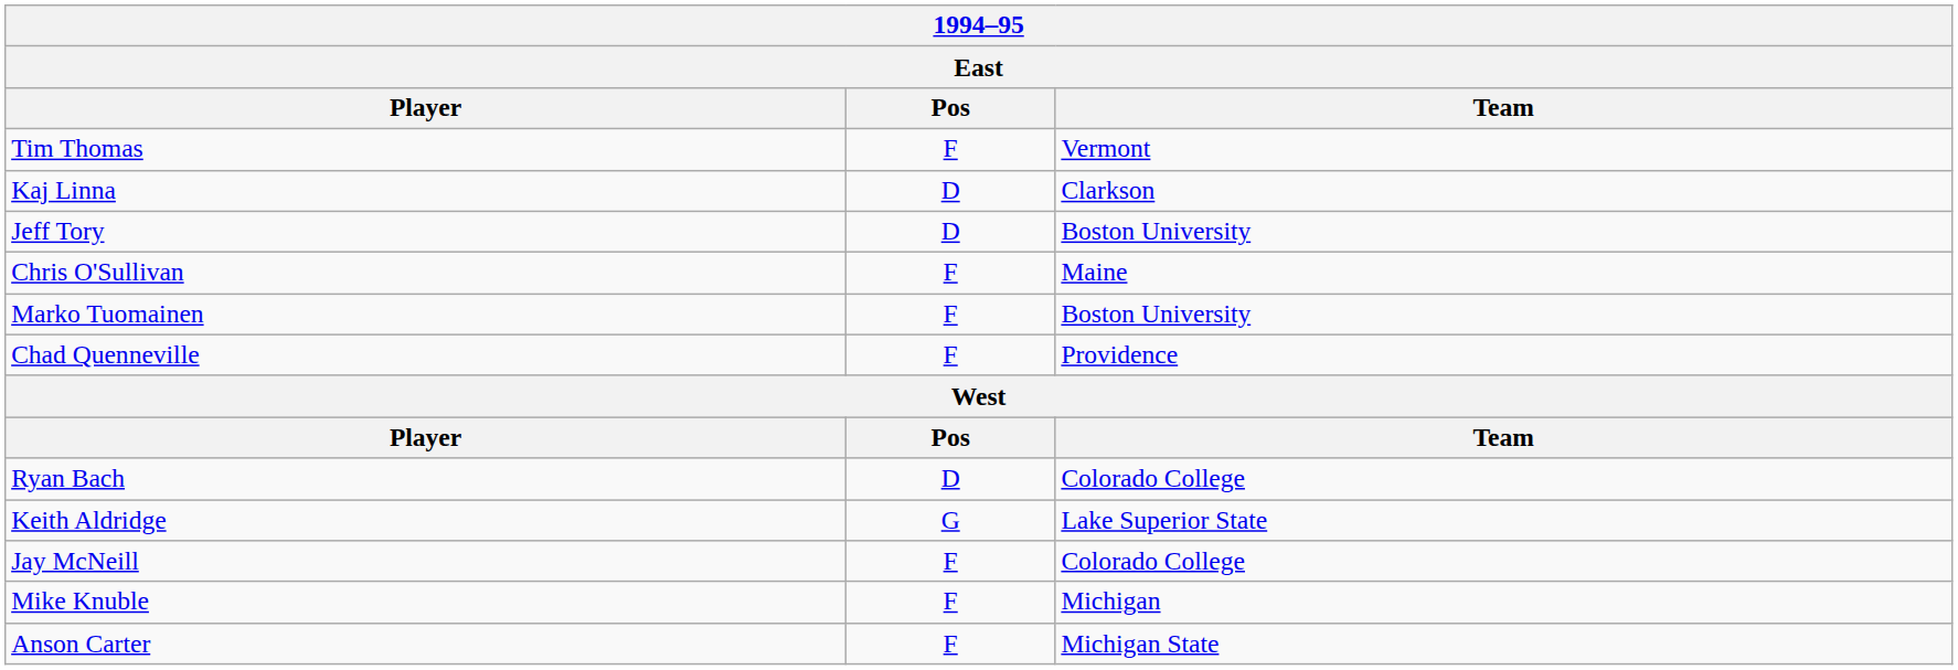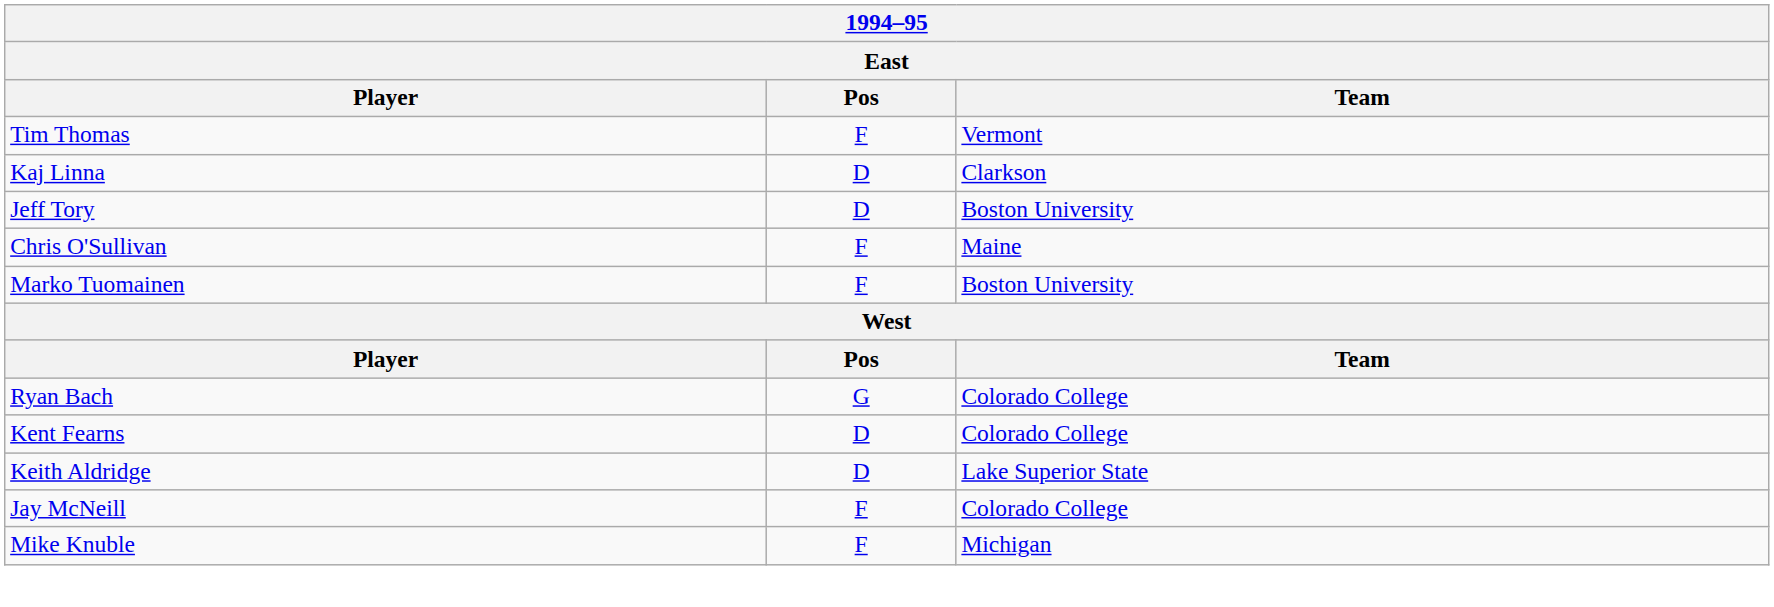- row: Chad Quenneville | F | Providence
Ryan Bach | Pos: D -> G
+ row: Kent Fearns | D | Colorado College
Keith Aldridge | Pos: G -> D
- row: Anson Carter | F | Michigan State
